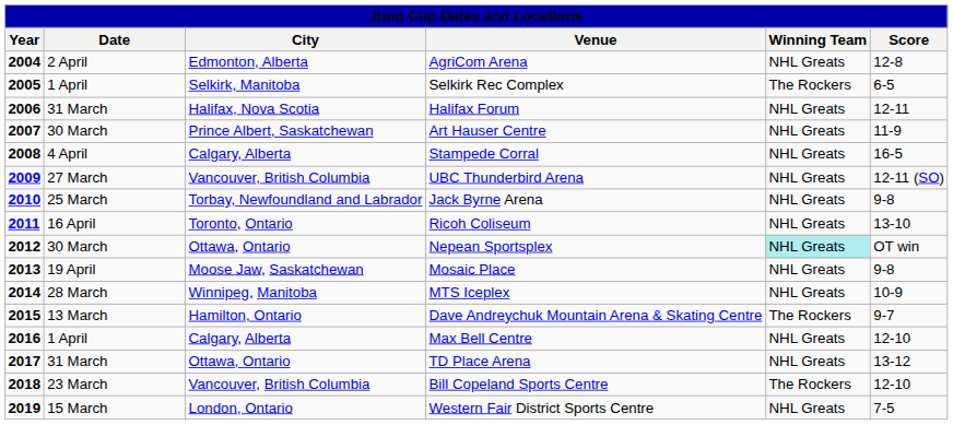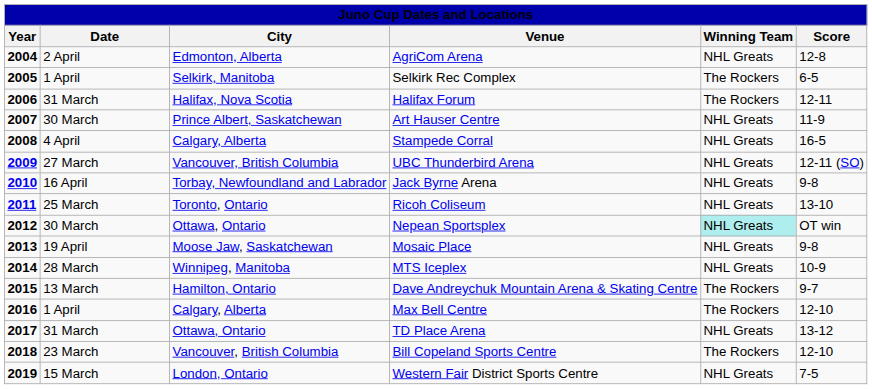Halifax Forum | column 5: NHL Greats -> The Rockers
Jack Byrne Arena | column 2: 25 March -> 16 April
Ricoh Coliseum | column 2: 16 April -> 25 March
Max Bell Centre | column 5: NHL Greats -> The Rockers
